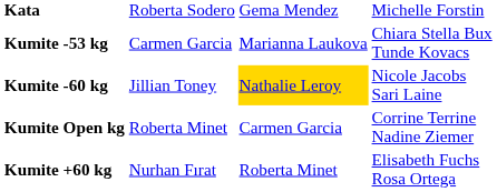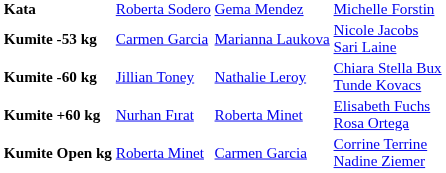Kumite -53 kg | column 4: Chiara Stella Bux Tunde Kovacs -> Nicole Jacobs Sari Laine
Kumite -60 kg | column 3: gold background -> no background
Kumite -60 kg | column 4: Nicole Jacobs Sari Laine -> Chiara Stella Bux Tunde Kovacs
rows swapped: Kumite +60 kg <-> Kumite Open kg
